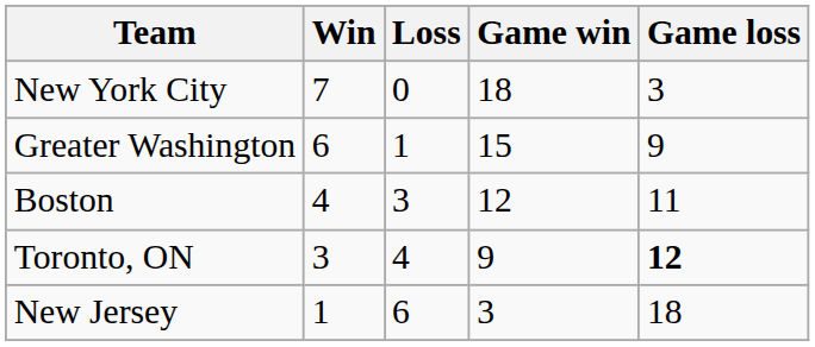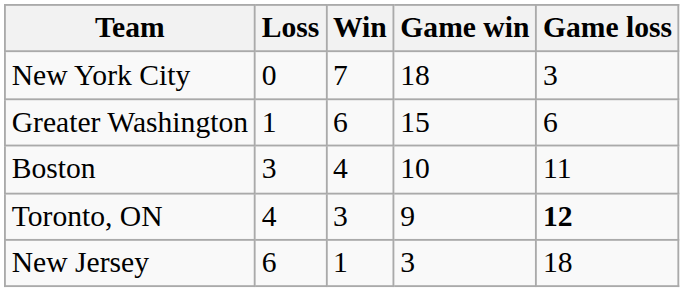columns swapped: Win <-> Loss
Greater Washington | Game loss: 9 -> 6
Boston | Game win: 12 -> 10
